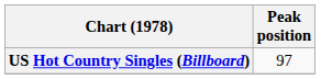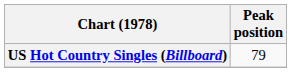US Hot Country Singles (Billboard) | Peak position: 97 -> 79
